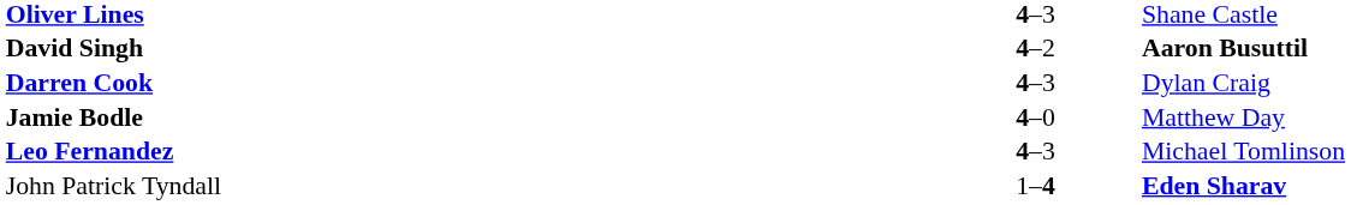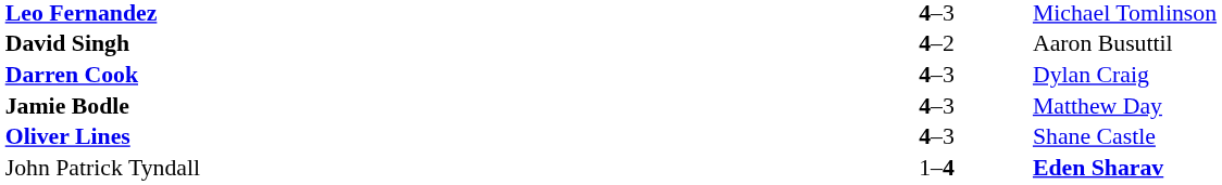rows swapped: Leo Fernandez <-> Oliver Lines
David Singh | column 3: bold -> normal
Jamie Bodle | column 2: 4–0 -> 4–3
